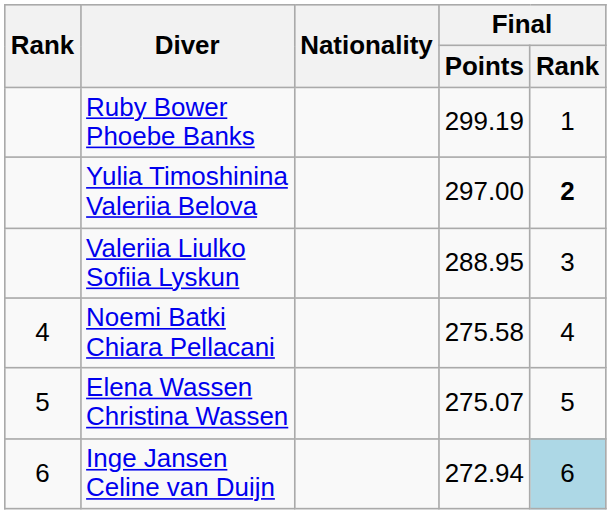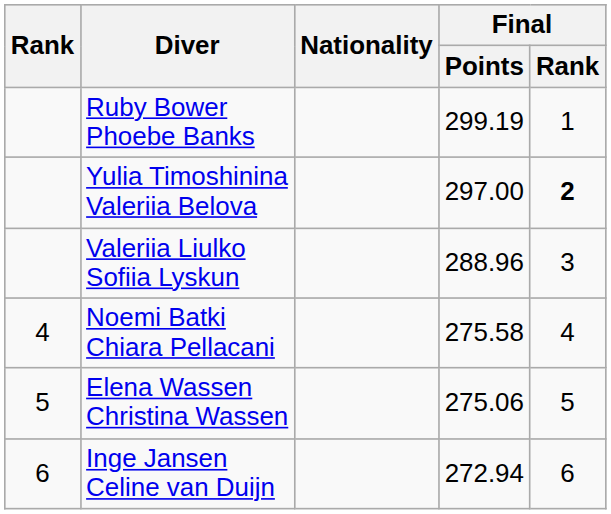Valeriia Liulko Sofiia Lyskun | Final / Points: 288.95 -> 288.96
Elena Wassen Christina Wassen | Final / Points: 275.07 -> 275.06
Inge Jansen Celine van Duijn | Final / Rank: lightblue background -> no background
